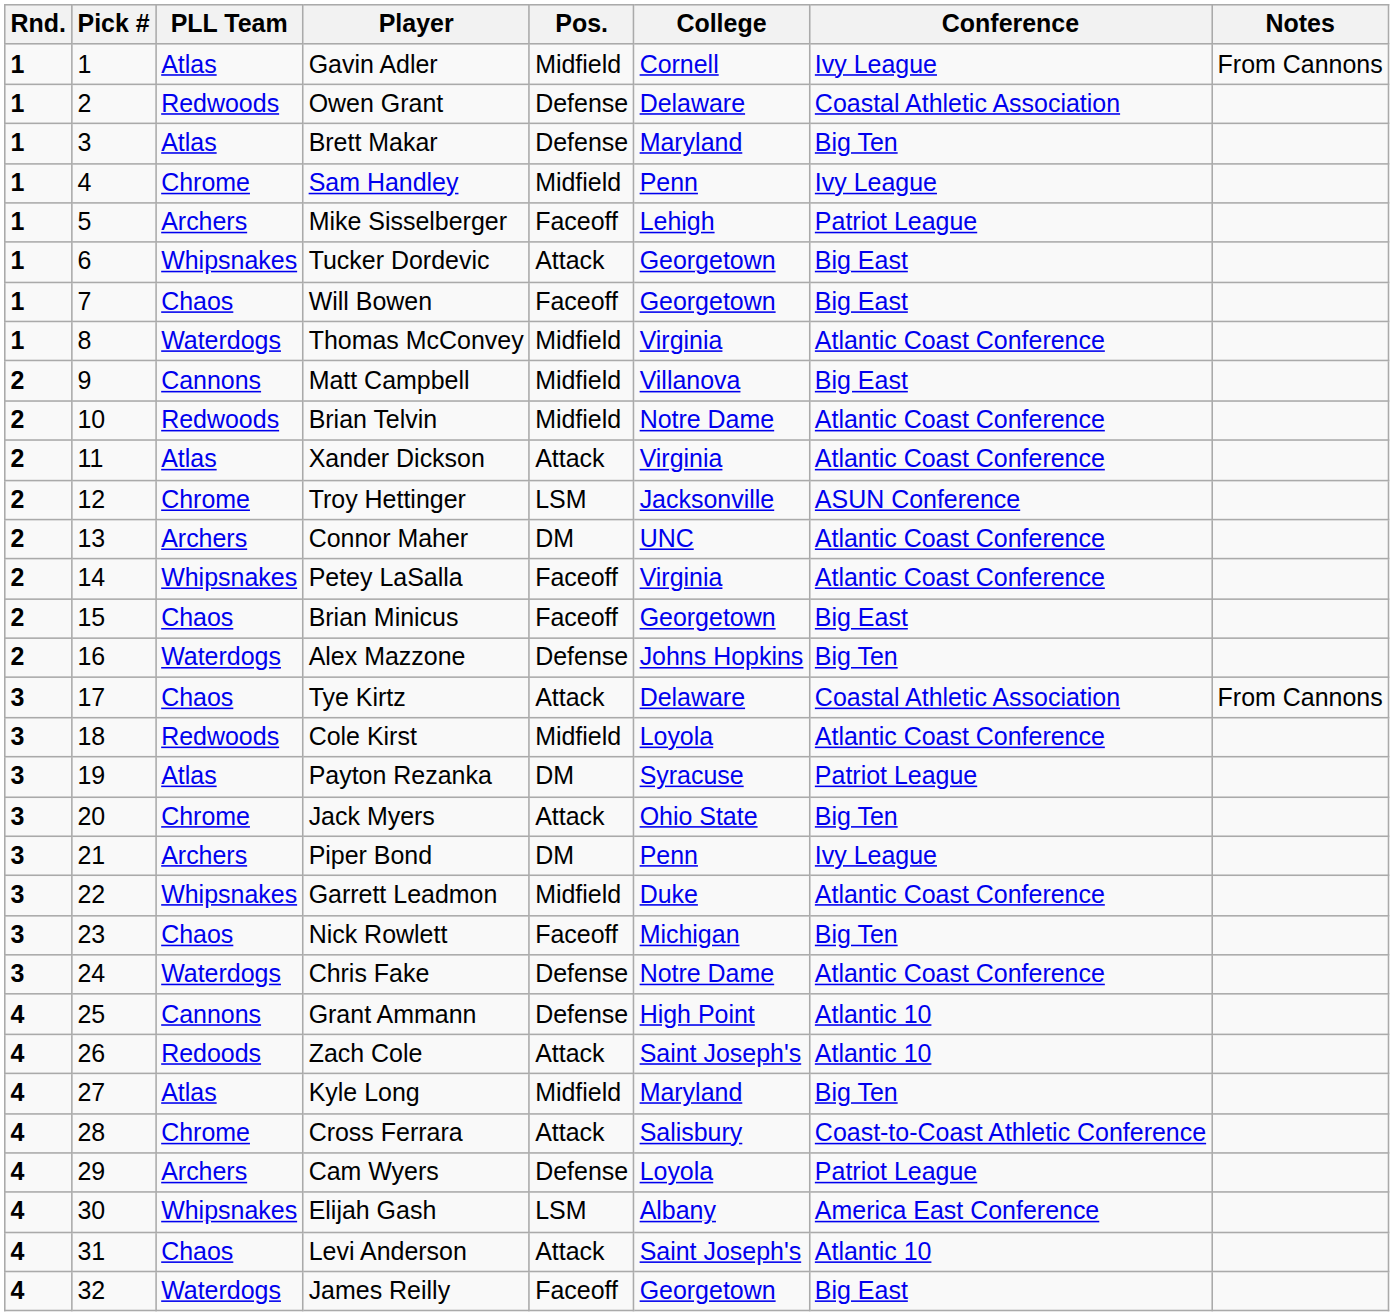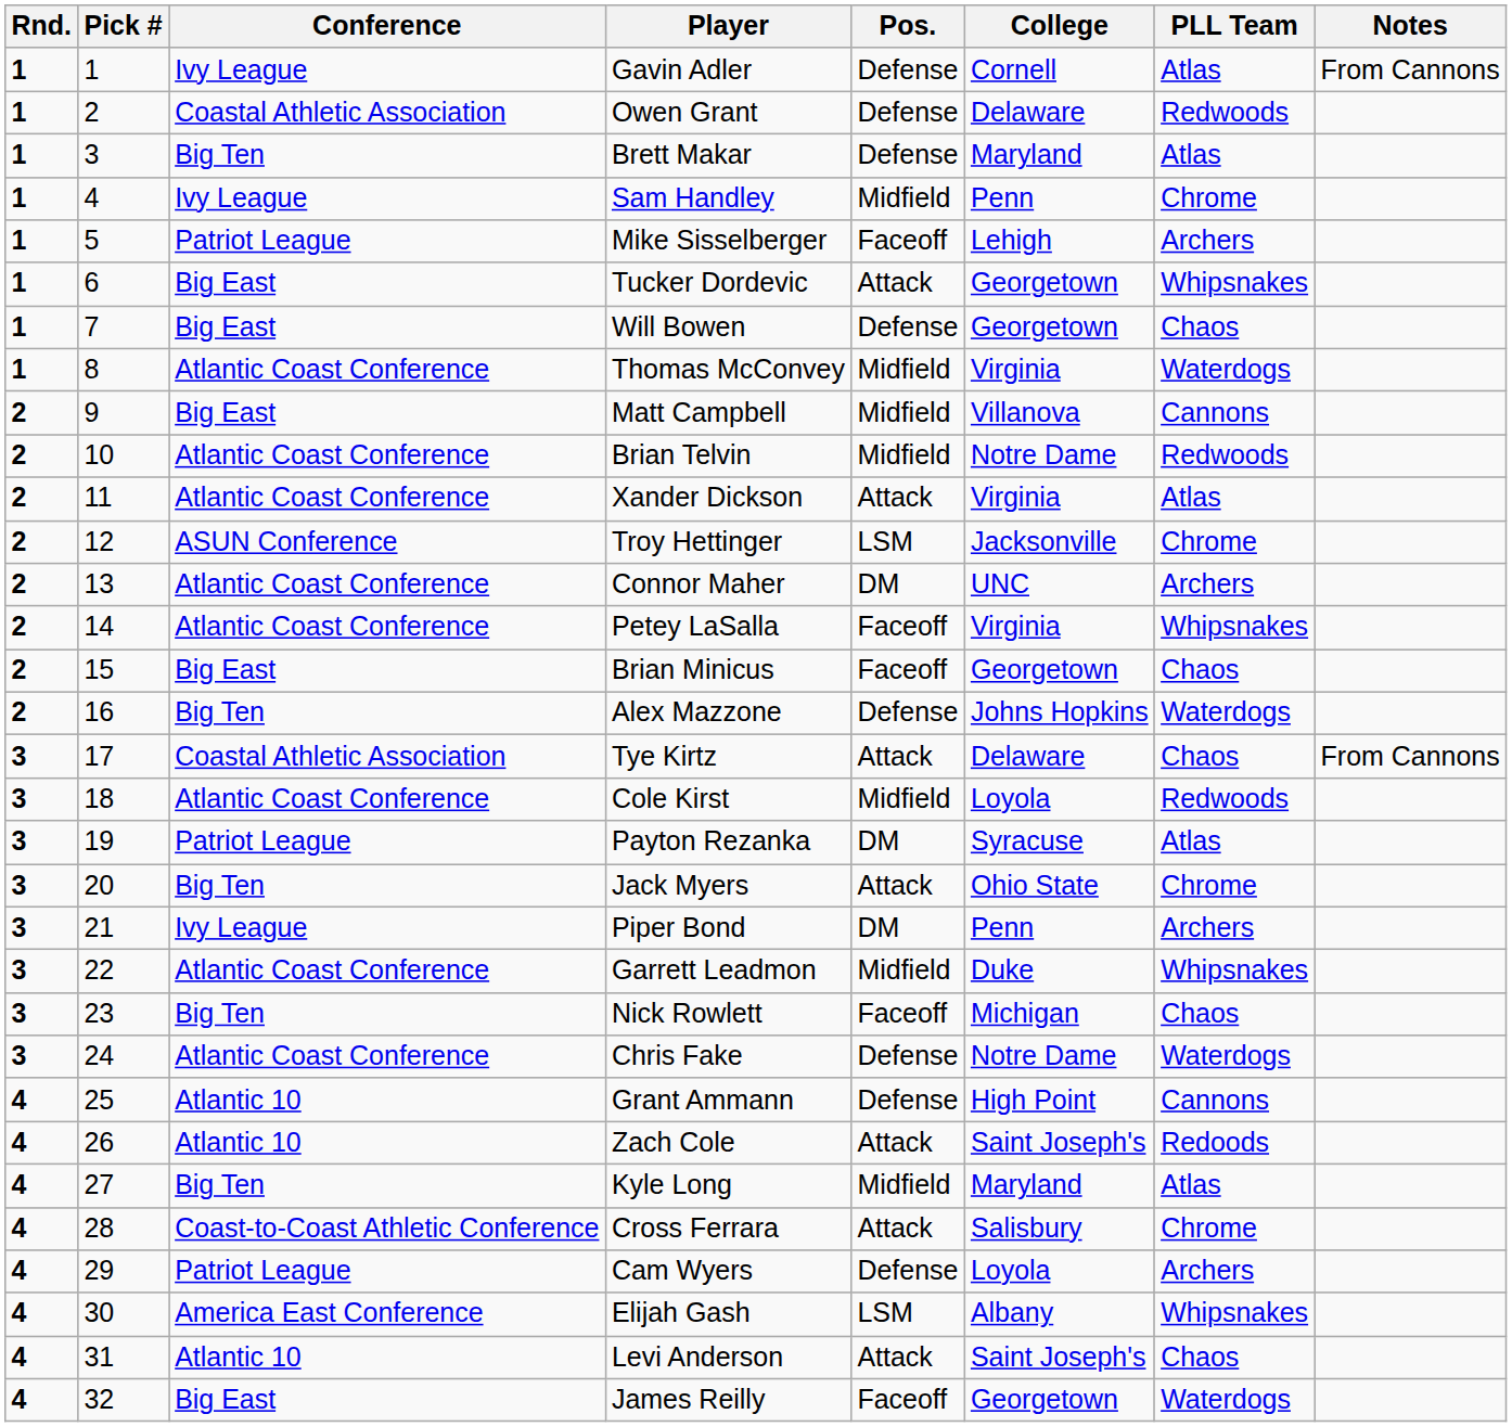columns swapped: PLL Team <-> Conference
Gavin Adler | Pos.: Midfield -> Defense
Will Bowen | Pos.: Faceoff -> Defense
